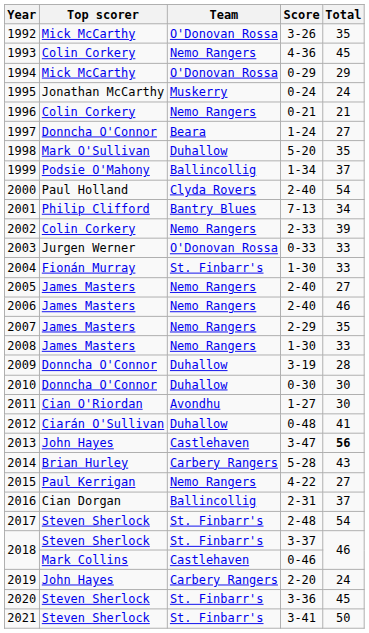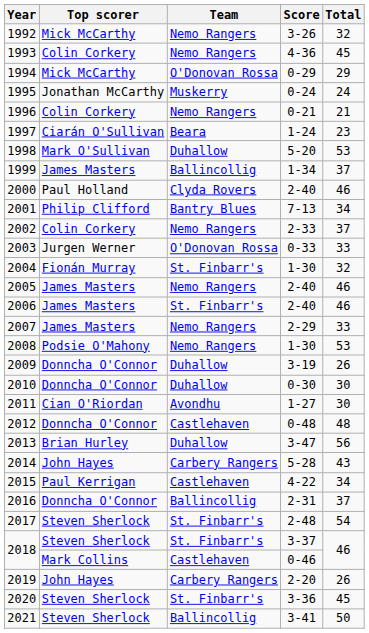1992 | Team: O'Donovan Rossa -> Nemo Rangers
1992 | Total: 35 -> 32
1997 | Top scorer: Donncha O'Connor -> Ciarán O'Sullivan
1997 | Total: 27 -> 23
1998 | Total: 35 -> 53
1999 | Top scorer: Podsie O'Mahony -> James Masters
2000 | Total: 54 -> 46
2002 | Total: 39 -> 37
2004 | Total: 33 -> 32
2005 | Total: 27 -> 46
2006 | Team: Nemo Rangers -> St. Finbarr's
2007 | Total: 35 -> 33
2008 | Top scorer: James Masters -> Podsie O'Mahony
2008 | Total: 33 -> 53
2009 | Total: 28 -> 26
2012 | Top scorer: Ciarán O'Sullivan -> Donncha O'Connor
2012 | Team: Duhallow -> Castlehaven
2012 | Total: 41 -> 48
2013 | Top scorer: John Hayes -> Brian Hurley
2013 | Team: Castlehaven -> Duhallow
2013 | Total: bold -> normal
2014 | Top scorer: Brian Hurley -> John Hayes
2015 | Team: Nemo Rangers -> Castlehaven
2015 | Total: 27 -> 34
2016 | Top scorer: Cian Dorgan -> Donncha O'Connor
2019 | Total: 24 -> 26
2021 | Team: St. Finbarr's -> Ballincollig
